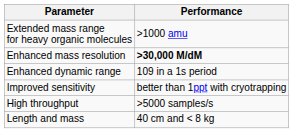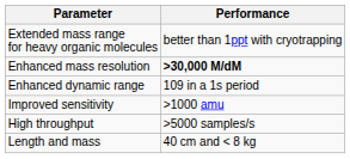Extended mass range for heavy organic molecules | Performance: >1000 amu -> better than 1ppt with cryotrapping
Improved sensitivity | Performance: better than 1ppt with cryotrapping -> >1000 amu
